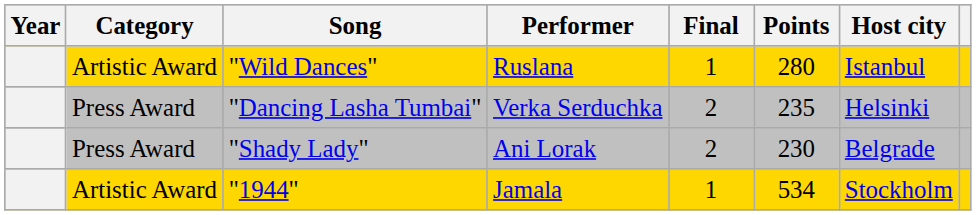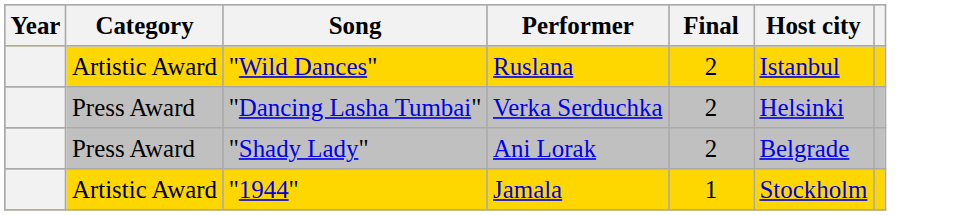- column: Points | 280 | 235 | 230 | 534
"Wild Dances" | Final: 1 -> 2
